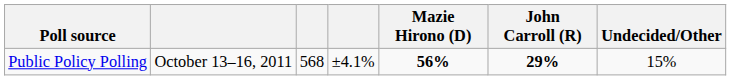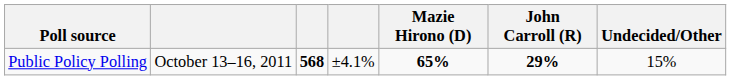Public Policy Polling | column 3: normal -> bold
Public Policy Polling | Mazie Hirono (D): 56% -> 65%
